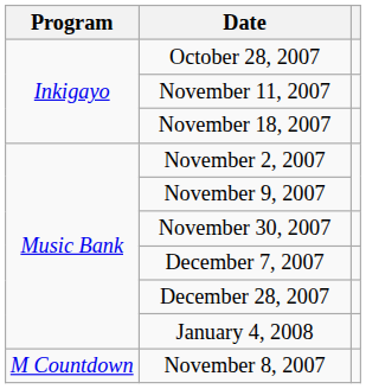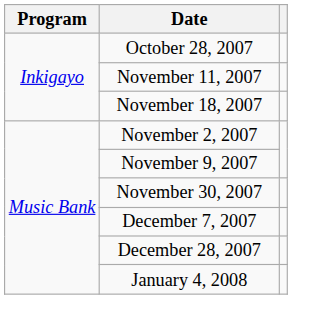- row: M Countdown | November 8, 2007
